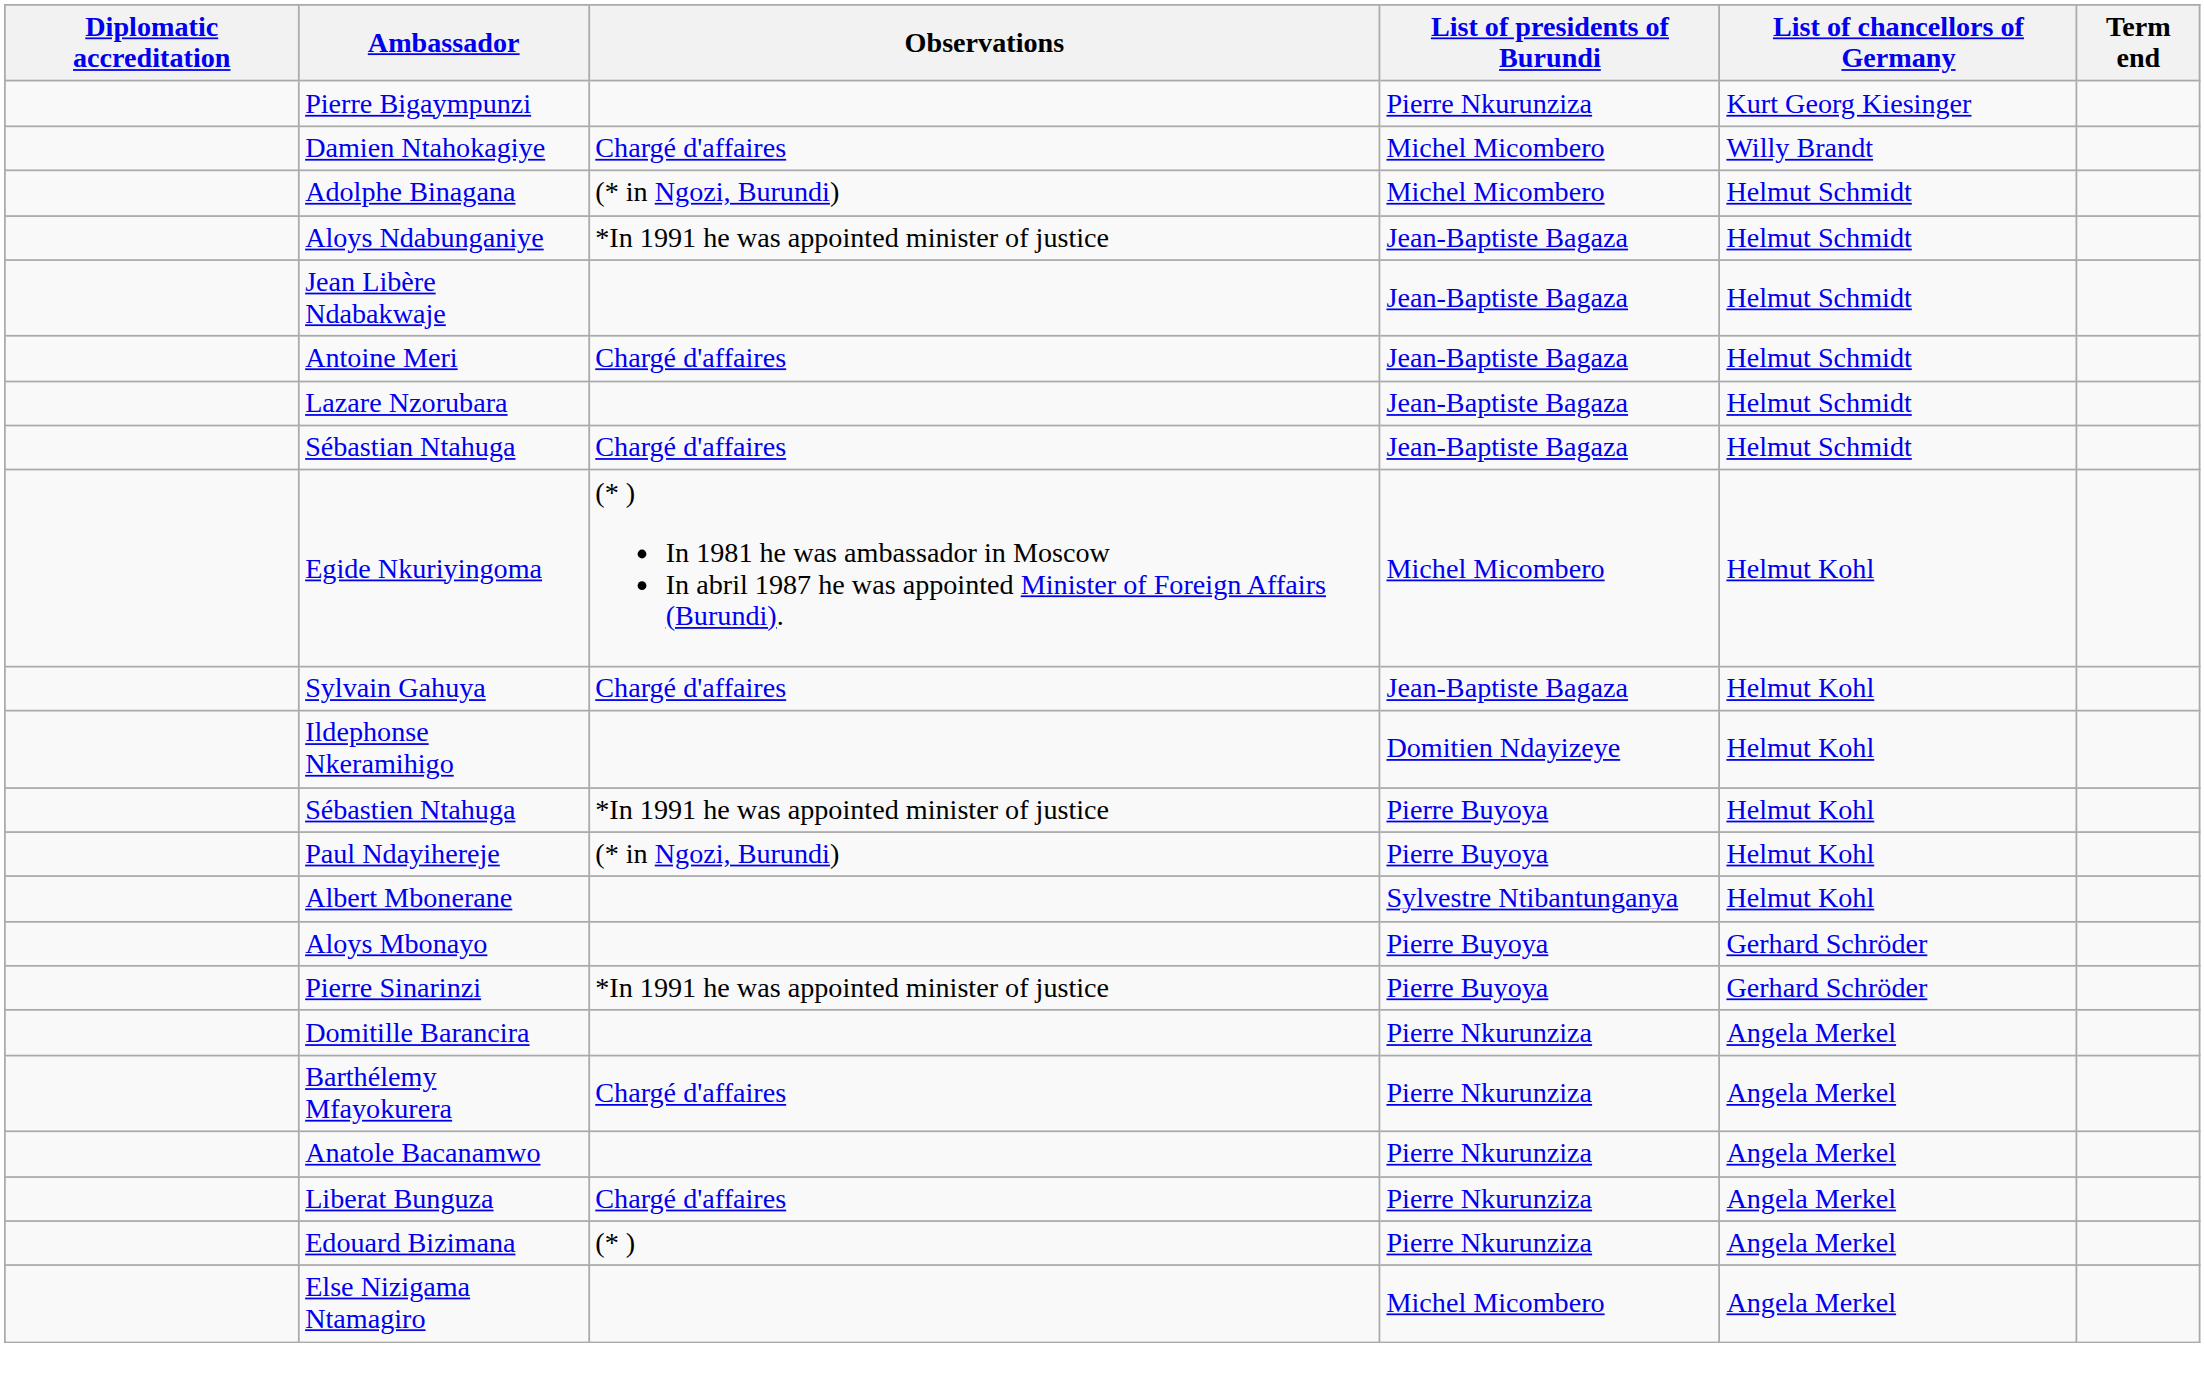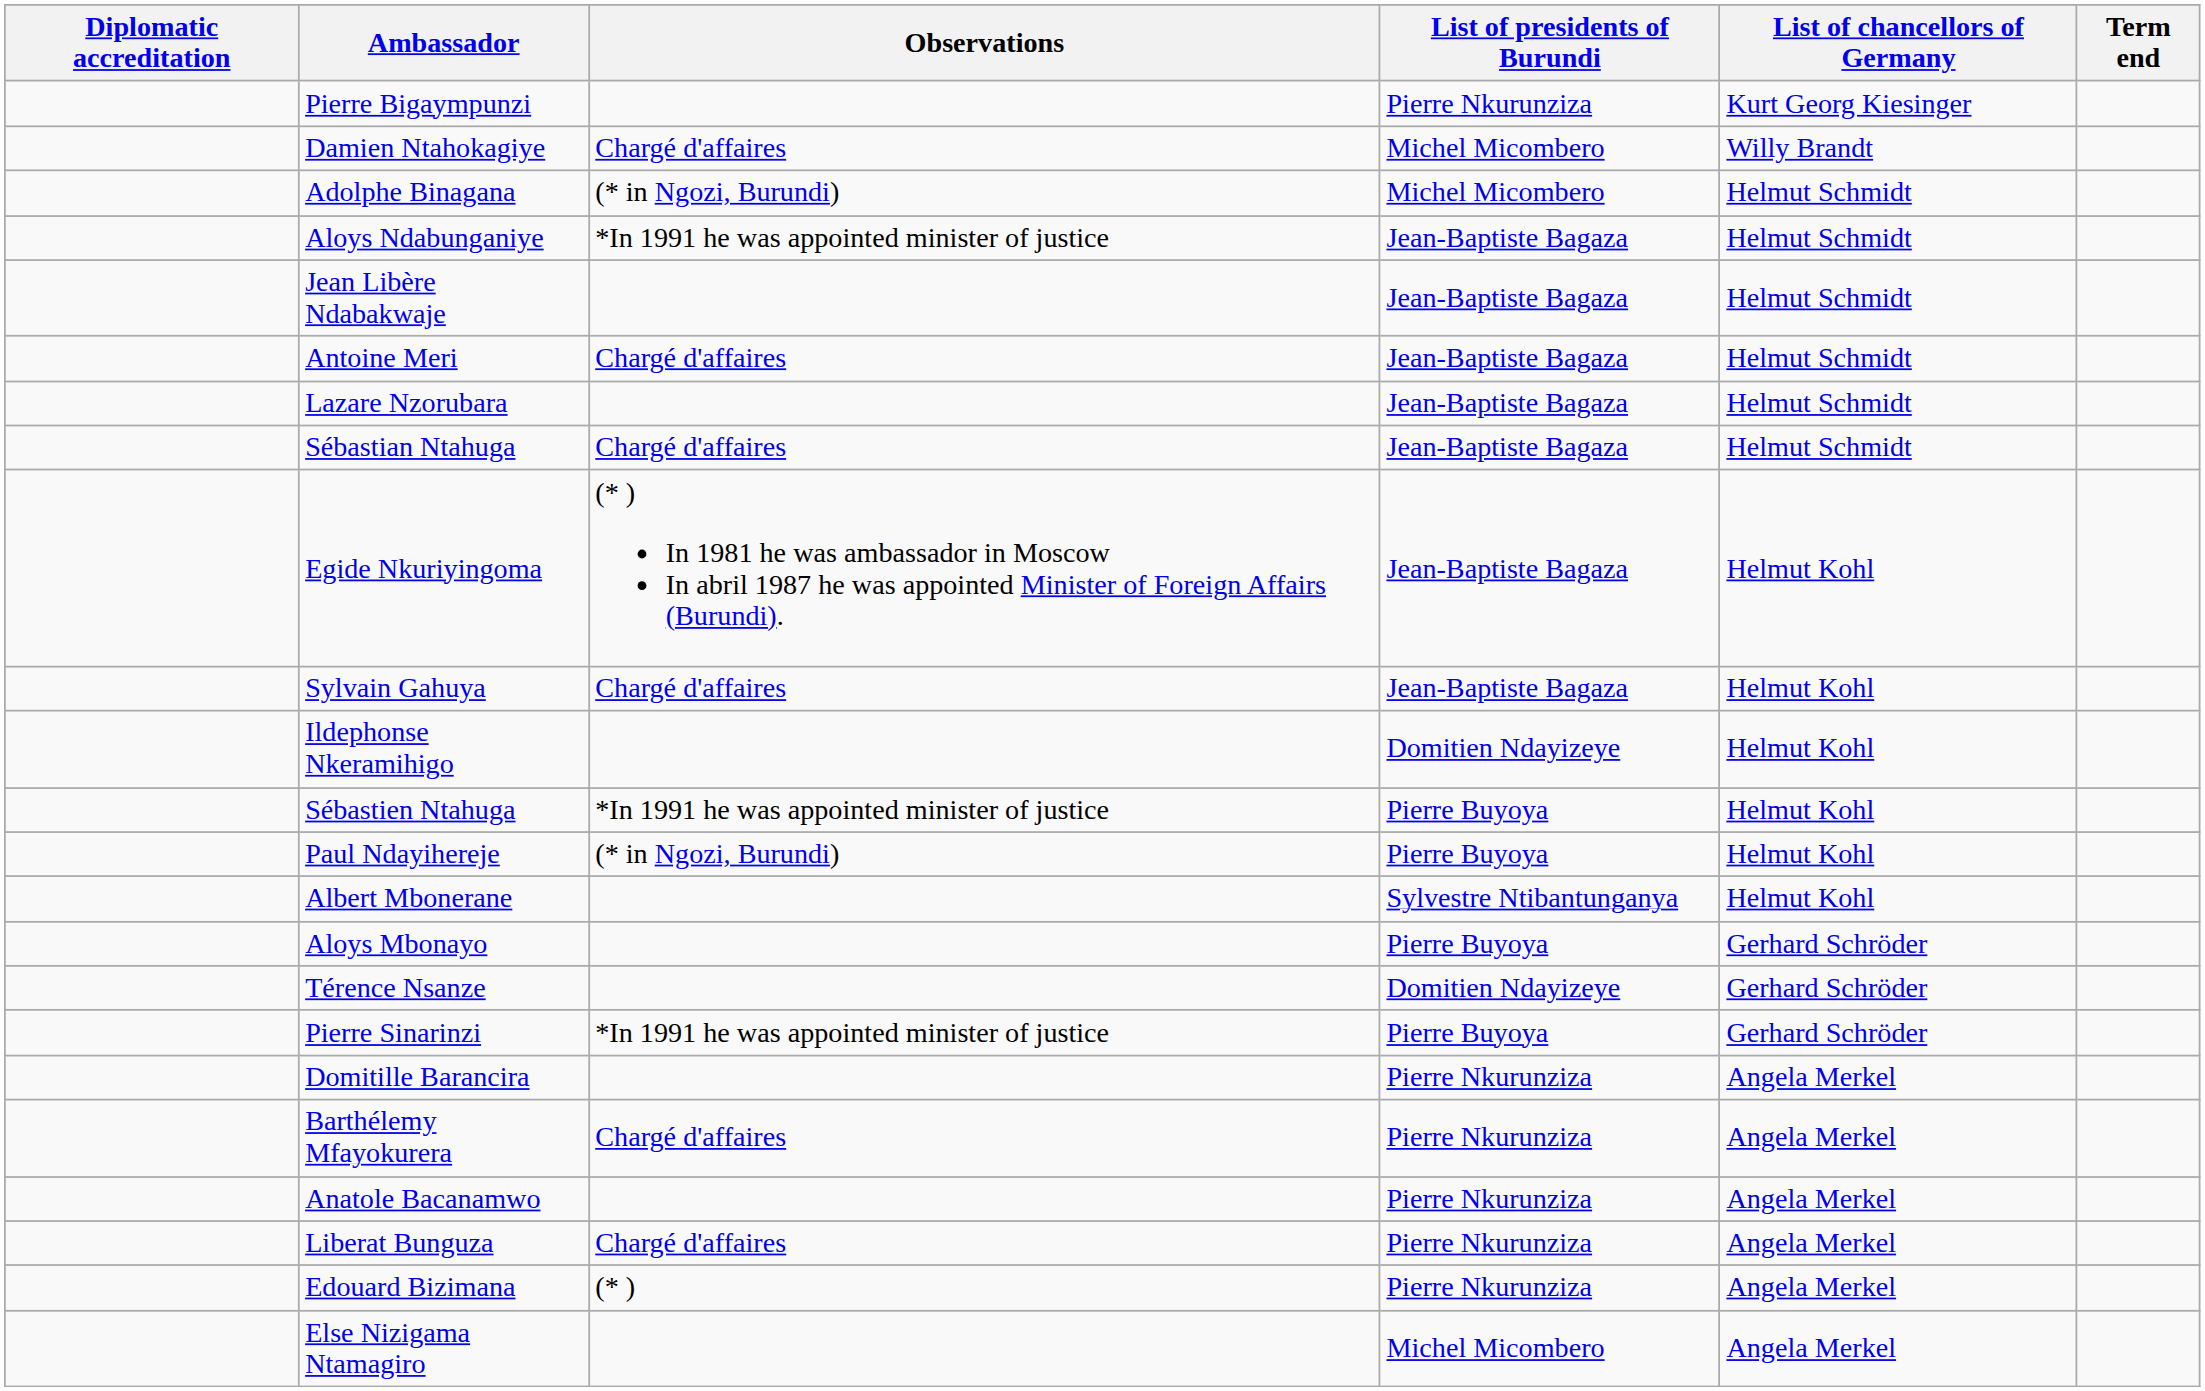Egide Nkuriyingoma | List of presidents of Burundi: Michel Micombero -> Jean-Baptiste Bagaza
+ row: Térence Nsanze | Domitien Ndayizeye | Gerhard Schröder
